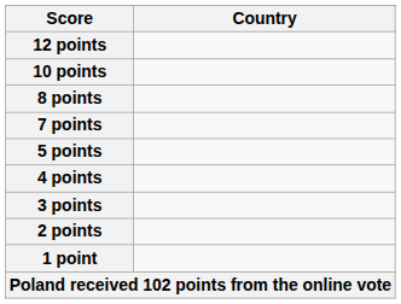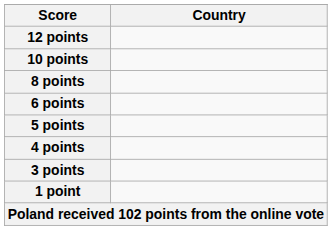- row: 7 points
+ row: 6 points
- row: 2 points
